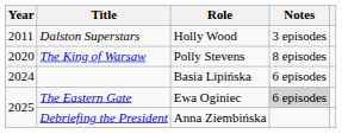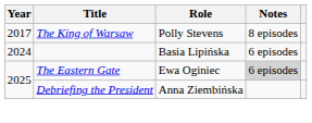- row: 2011 | Dalston Superstars | Holly Wood | 3 episodes
The King of Warsaw | Year: 2020 -> 2017
